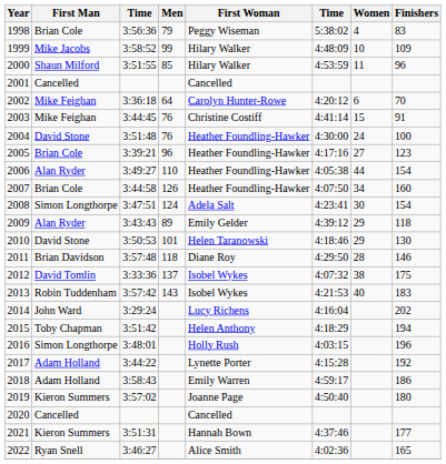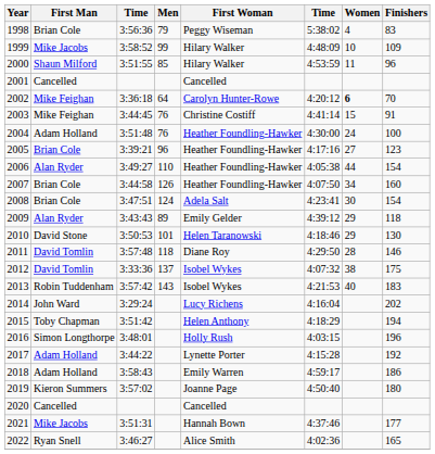2002 | Women: normal -> bold
2004 | First Man: David Stone -> Adam Holland
2008 | First Man: Simon Longthorpe -> Brian Cole
2011 | First Man: Brian Davidson -> David Tomlin
2021 | First Man: Kieron Summers -> Mike Jacobs
